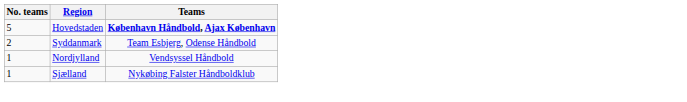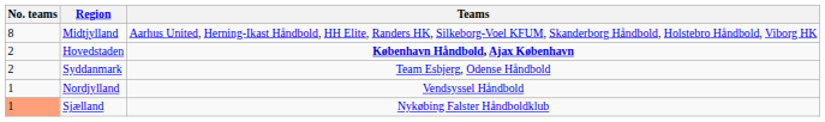+ row: 8 | Midtjylland | Aarhus United, Herning-Ikast Håndbold, HH Elite, Randers HK, Silkeborg-Voel KFUM, Skanderborg Håndbold, Holstebro Håndbold, Viborg HK
Hovedstaden | No. teams: 5 -> 2
Sjælland | No. teams: no background -> lightsalmon background
